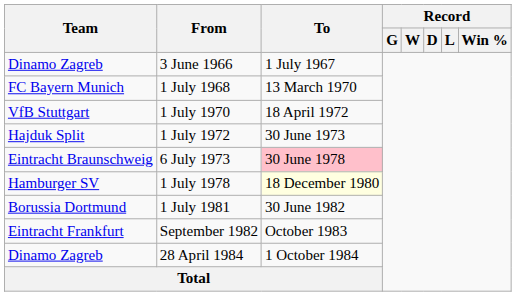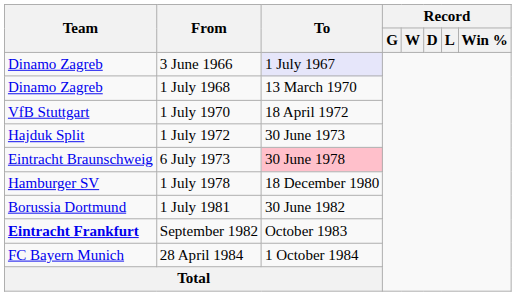3 June 1966 | To: no background -> lavender background
1 July 1968 | Team: FC Bayern Munich -> Dinamo Zagreb
1 July 1978 | To: lightyellow background -> no background
September 1982 | Team: normal -> bold
28 April 1984 | Team: Dinamo Zagreb -> FC Bayern Munich
